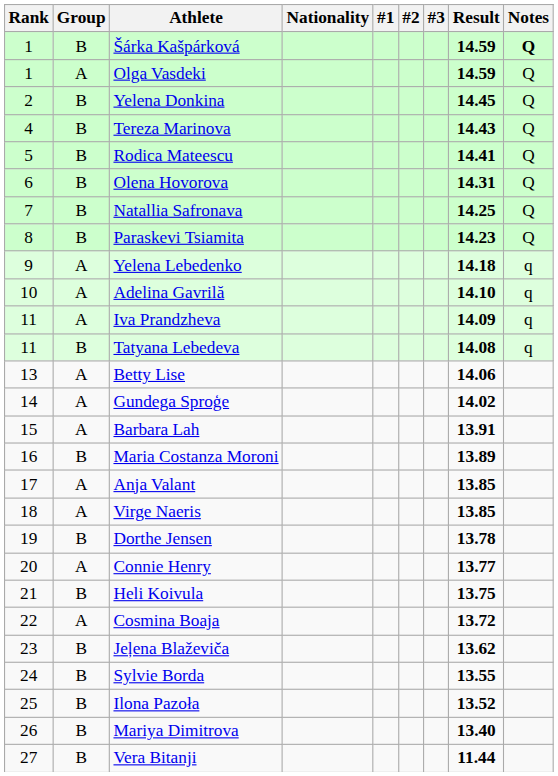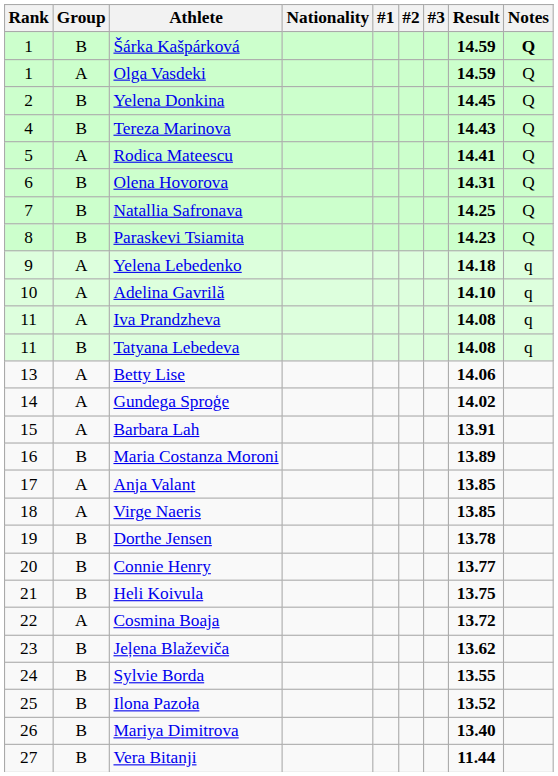Rodica Mateescu | Group: B -> A
Iva Prandzheva | Result: 14.09 -> 14.08
Connie Henry | Group: A -> B
